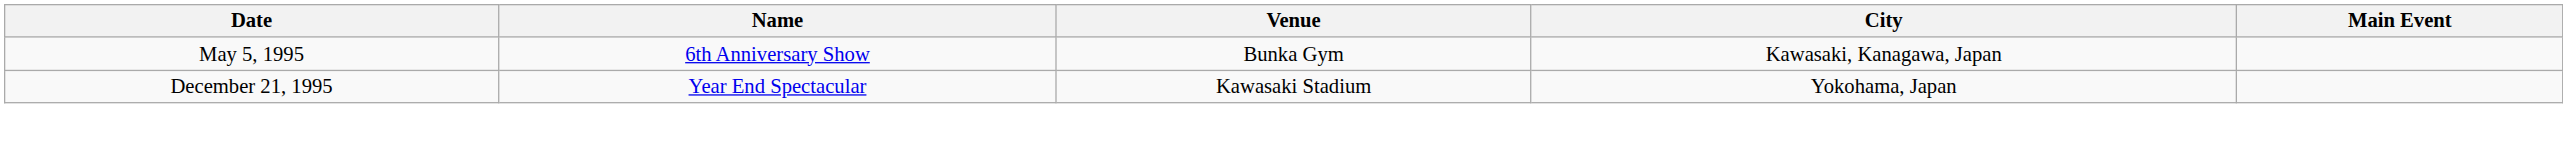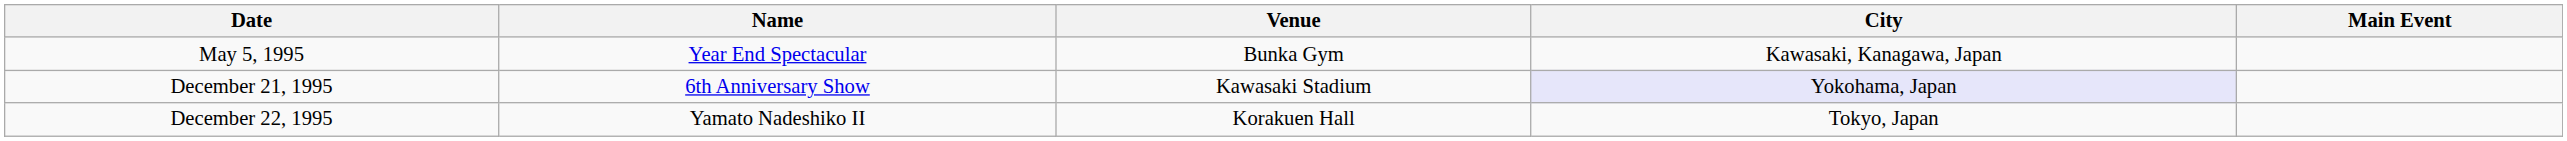May 5, 1995 | Name: 6th Anniversary Show -> Year End Spectacular
December 21, 1995 | Name: Year End Spectacular -> 6th Anniversary Show
December 21, 1995 | City: no background -> lavender background
+ row: December 22, 1995 | Yamato Nadeshiko II | Korakuen Hall | Tokyo, Japan
